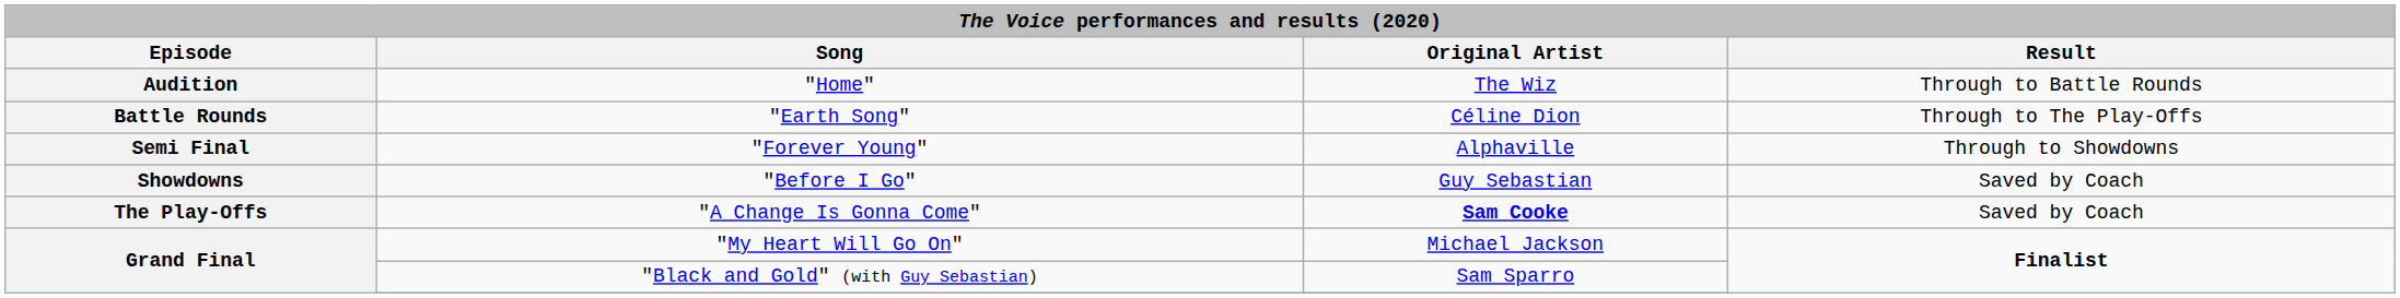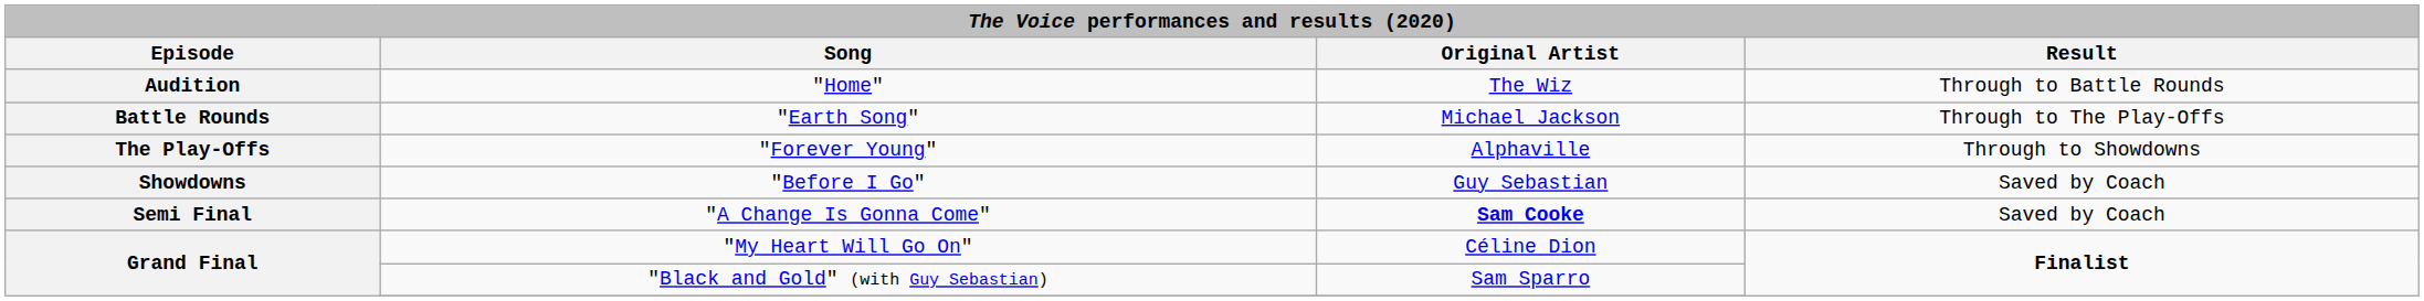"Earth Song" | Original Artist: Céline Dion -> Michael Jackson
"Forever Young" | Episode: Semi Final -> The Play-Offs
"A Change Is Gonna Come" | Episode: The Play-Offs -> Semi Final
"My Heart Will Go On" | Original Artist: Michael Jackson -> Céline Dion
